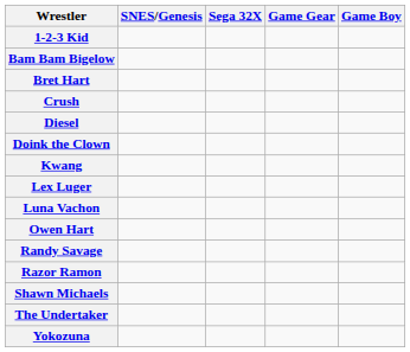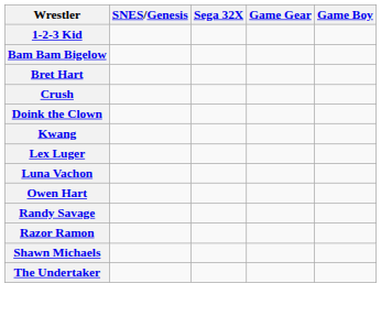- row: Diesel
- row: Yokozuna
